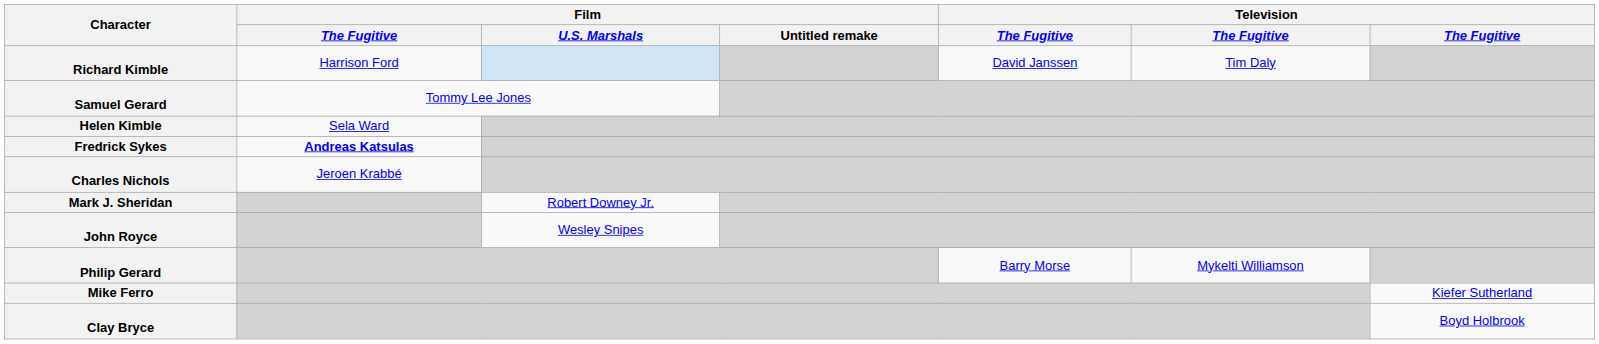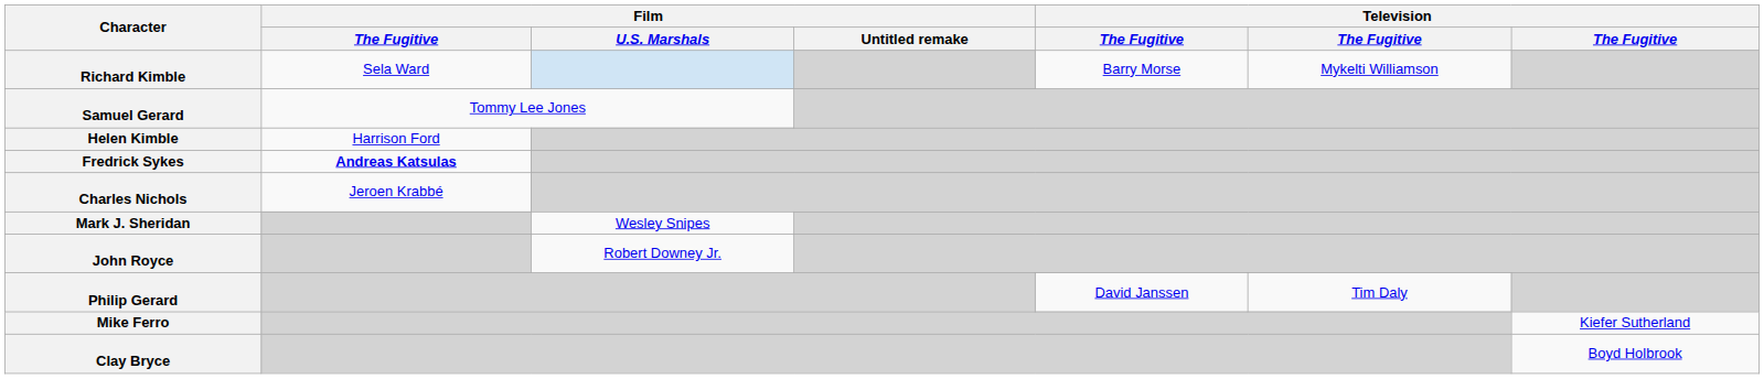Richard Kimble | Film / The Fugitive: Harrison Ford -> Sela Ward
Richard Kimble | column 5: David Janssen -> Barry Morse
Richard Kimble | column 6: Tim Daly -> Mykelti Williamson
Helen Kimble | Film / The Fugitive: Sela Ward -> Harrison Ford
Mark J. Sheridan | Film / U.S. Marshals: Robert Downey Jr. -> Wesley Snipes
John Royce | Film / U.S. Marshals: Wesley Snipes -> Robert Downey Jr.
Philip Gerard | column 5: Barry Morse -> David Janssen
Philip Gerard | column 6: Mykelti Williamson -> Tim Daly
